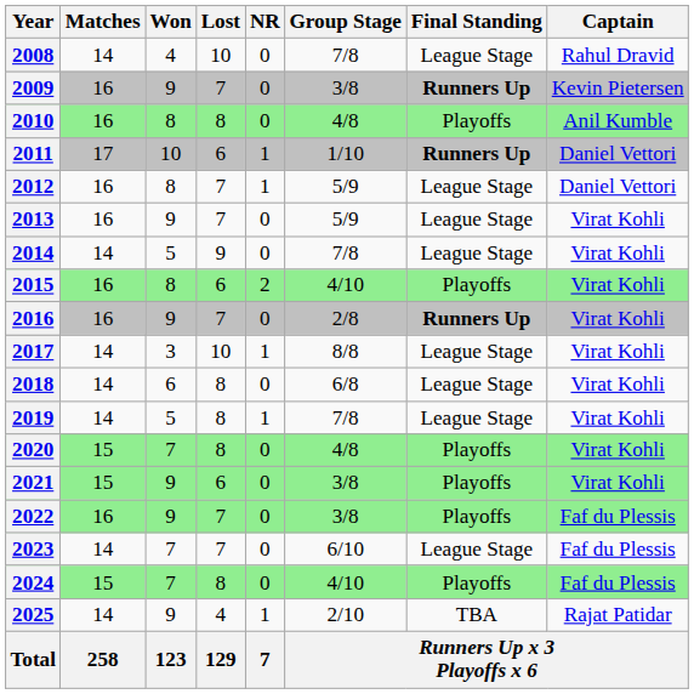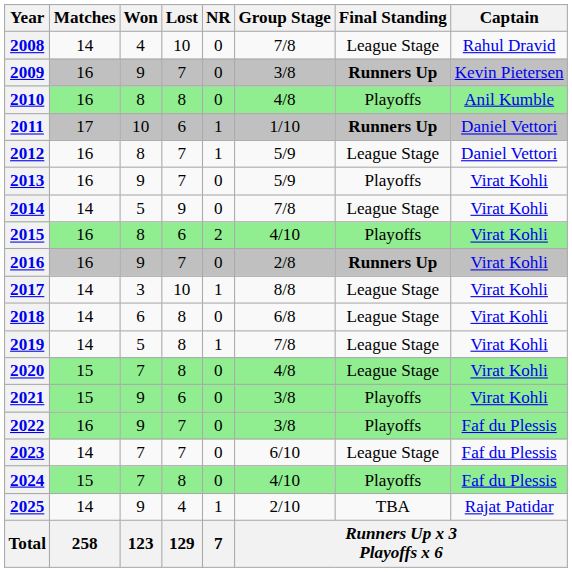2013 | Final Standing: League Stage -> Playoffs
2020 | Final Standing: Playoffs -> League Stage
